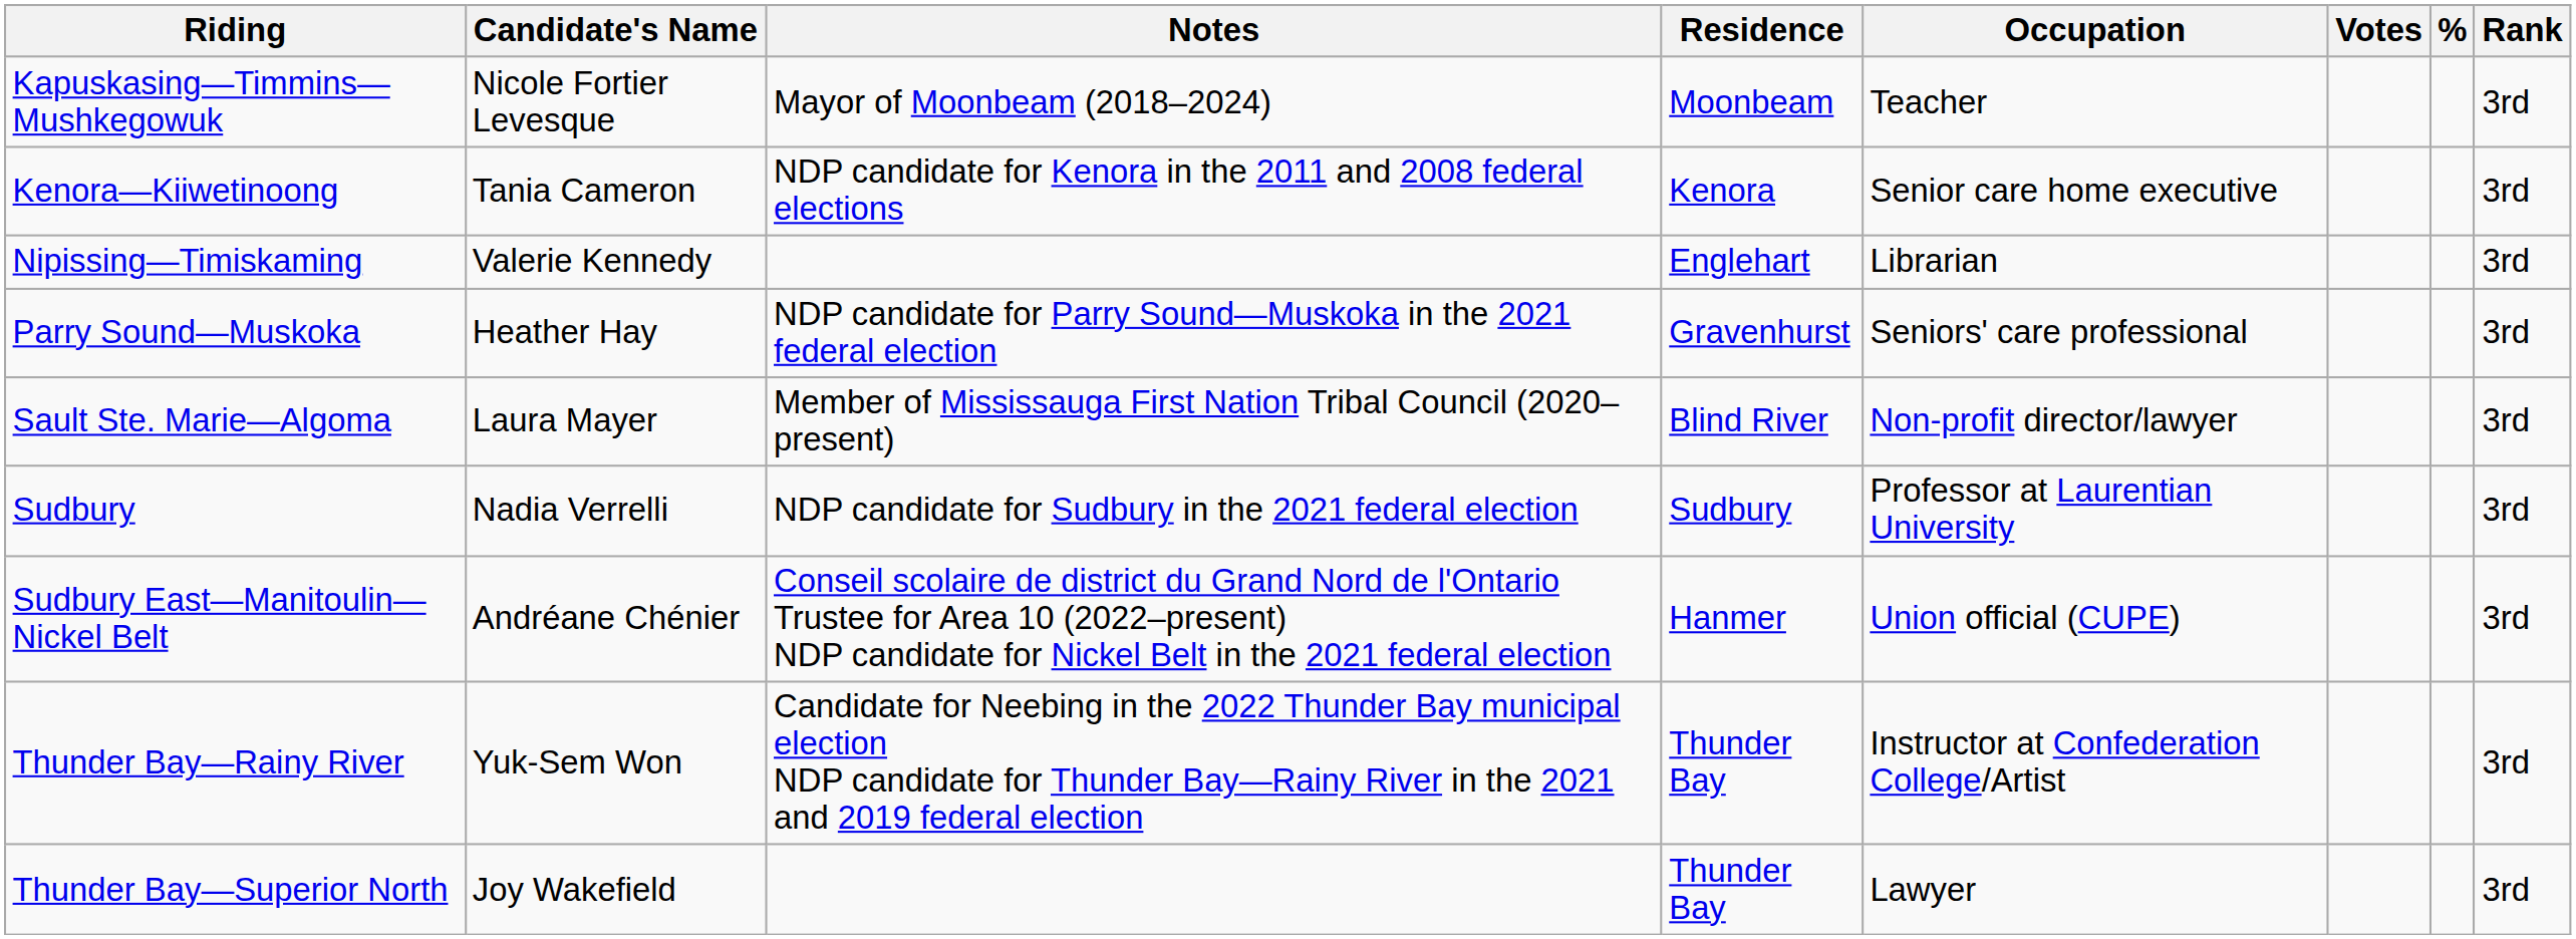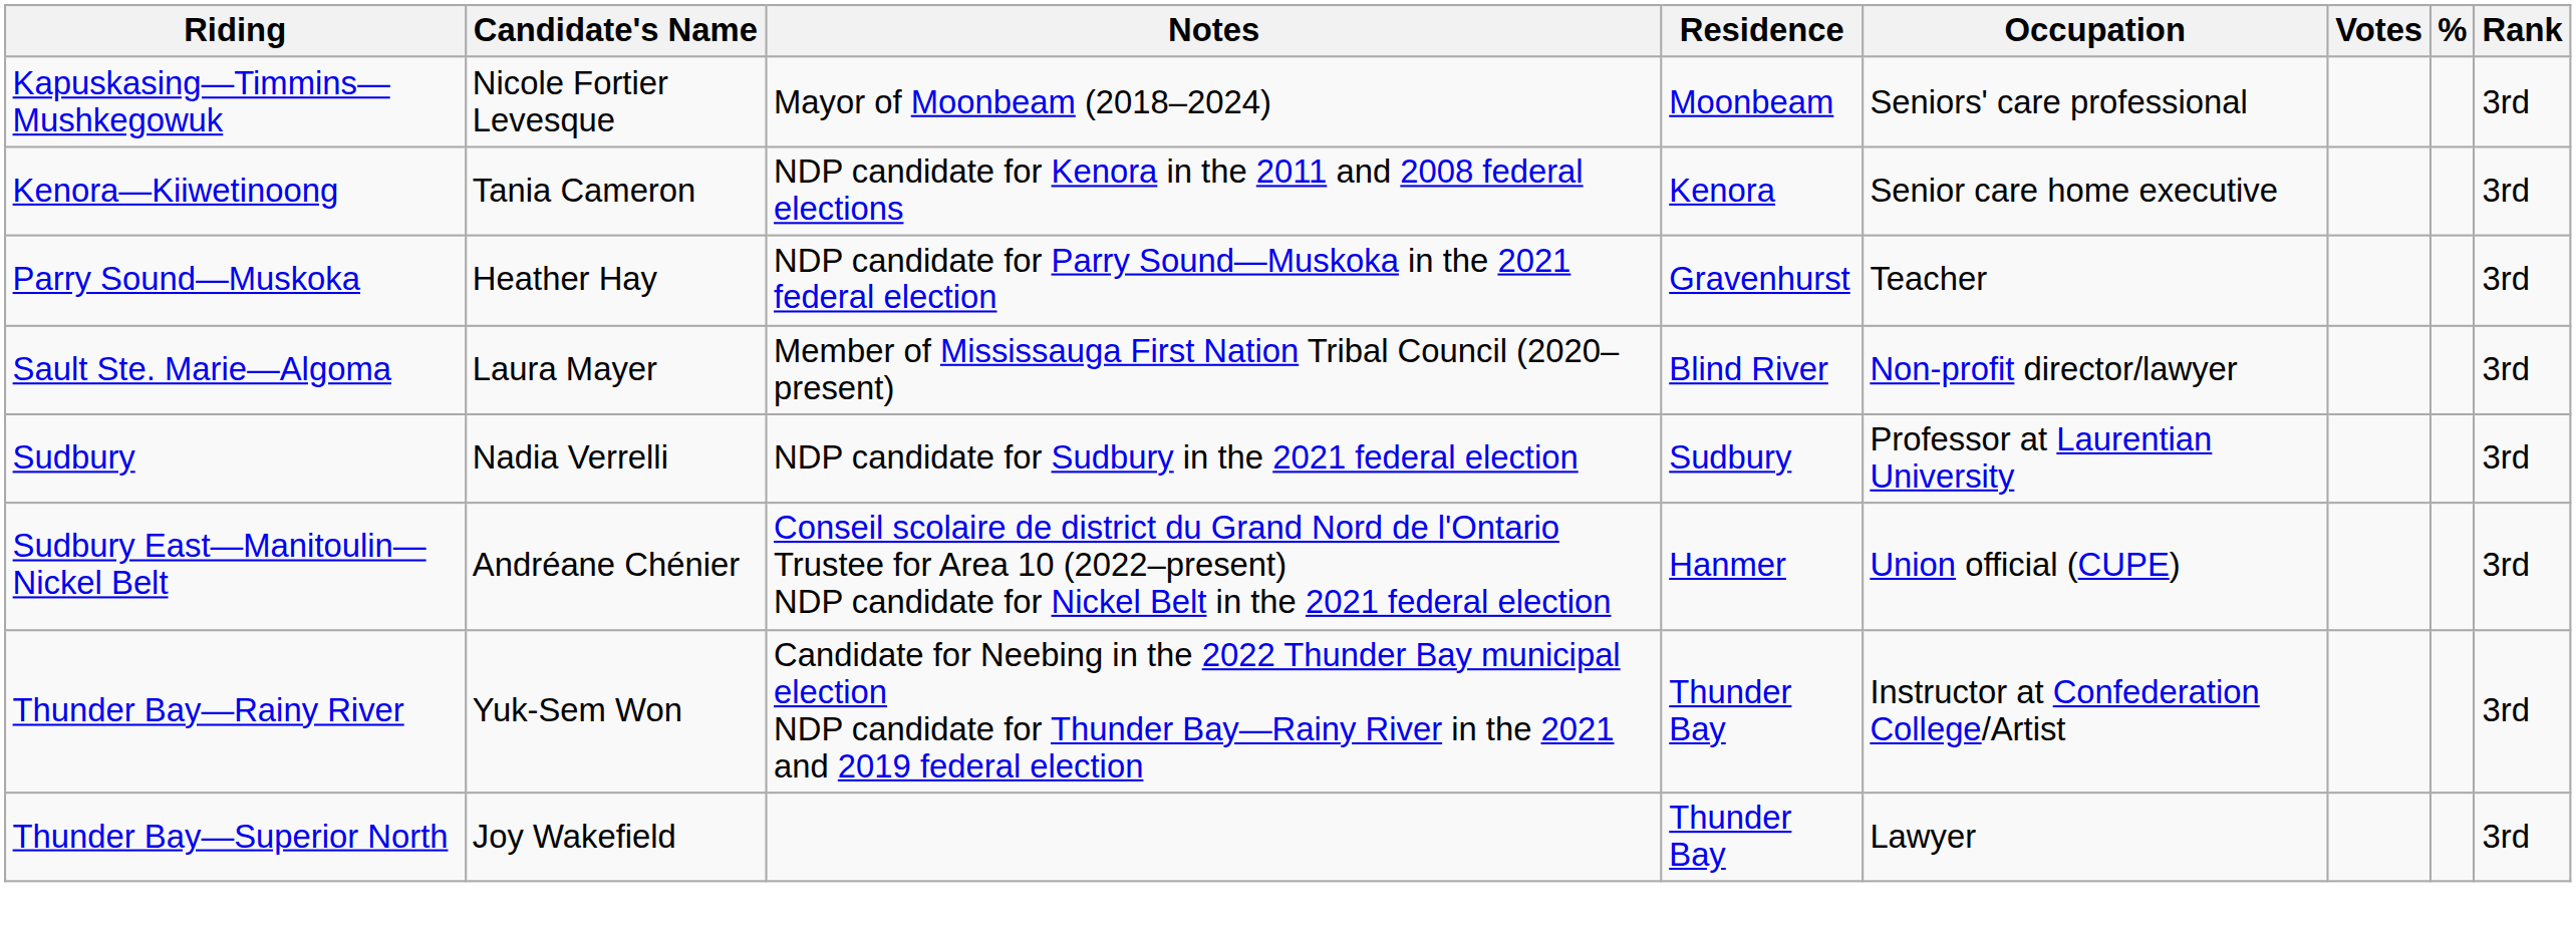Kapuskasing—Timmins—Mushkegowuk | Occupation: Teacher -> Seniors' care professional
- row: Nipissing—Timiskaming | Valerie Kennedy | Englehart | Librarian | 3rd
Parry Sound—Muskoka | Occupation: Seniors' care professional -> Teacher
